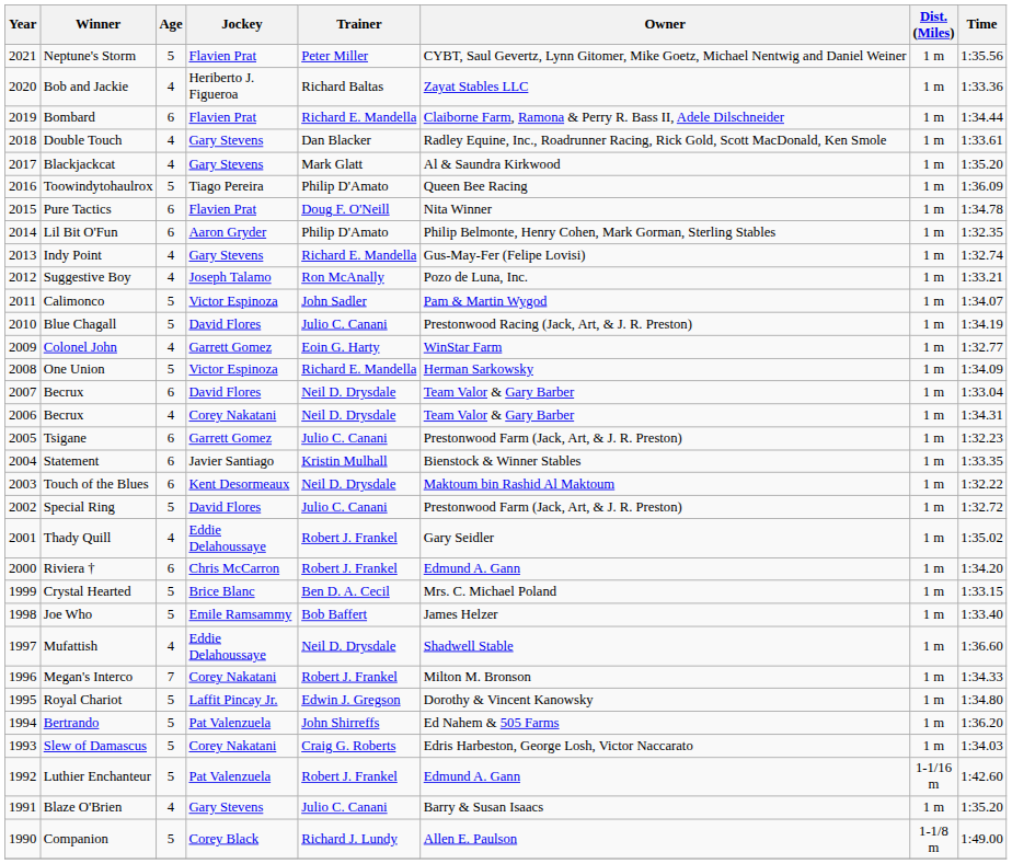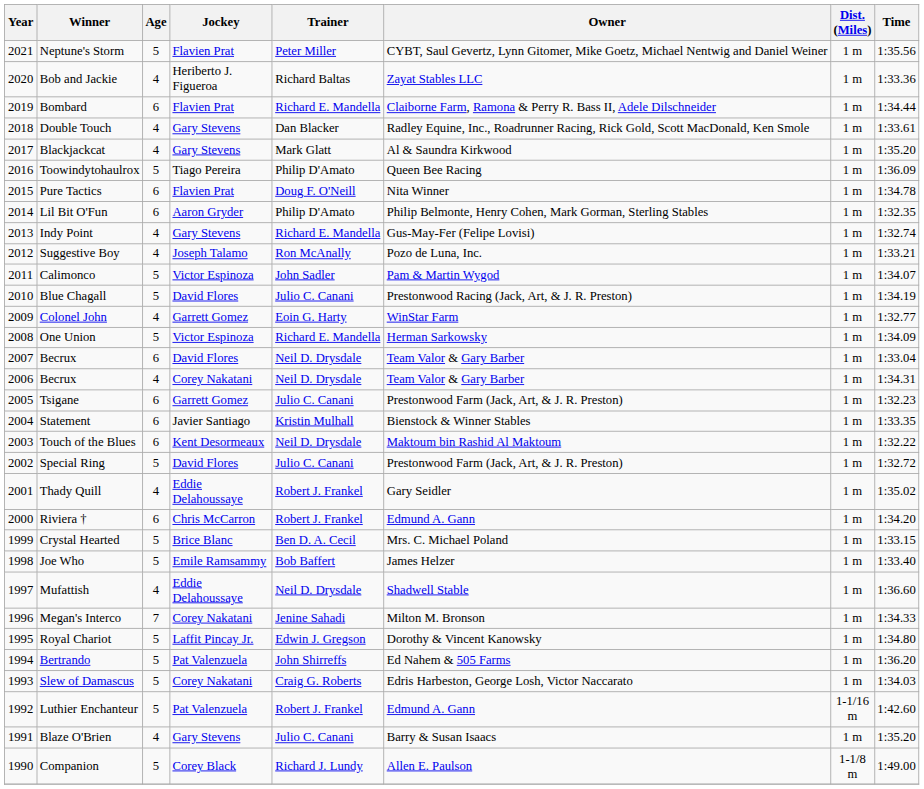Megan's Interco | Trainer: Robert J. Frankel -> Jenine Sahadi
